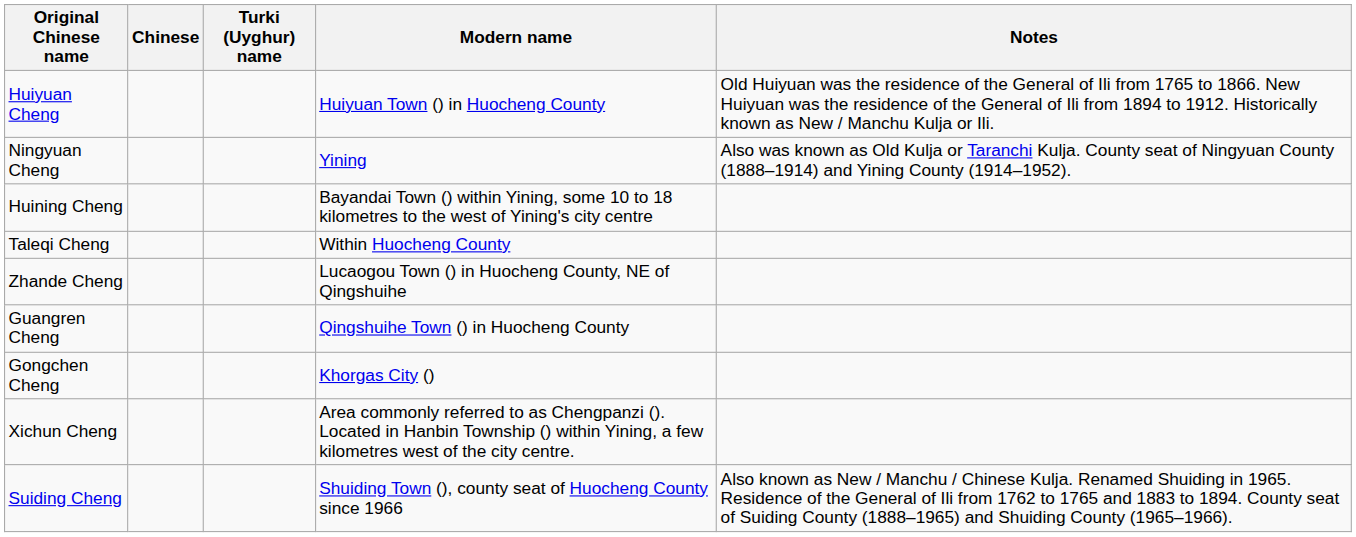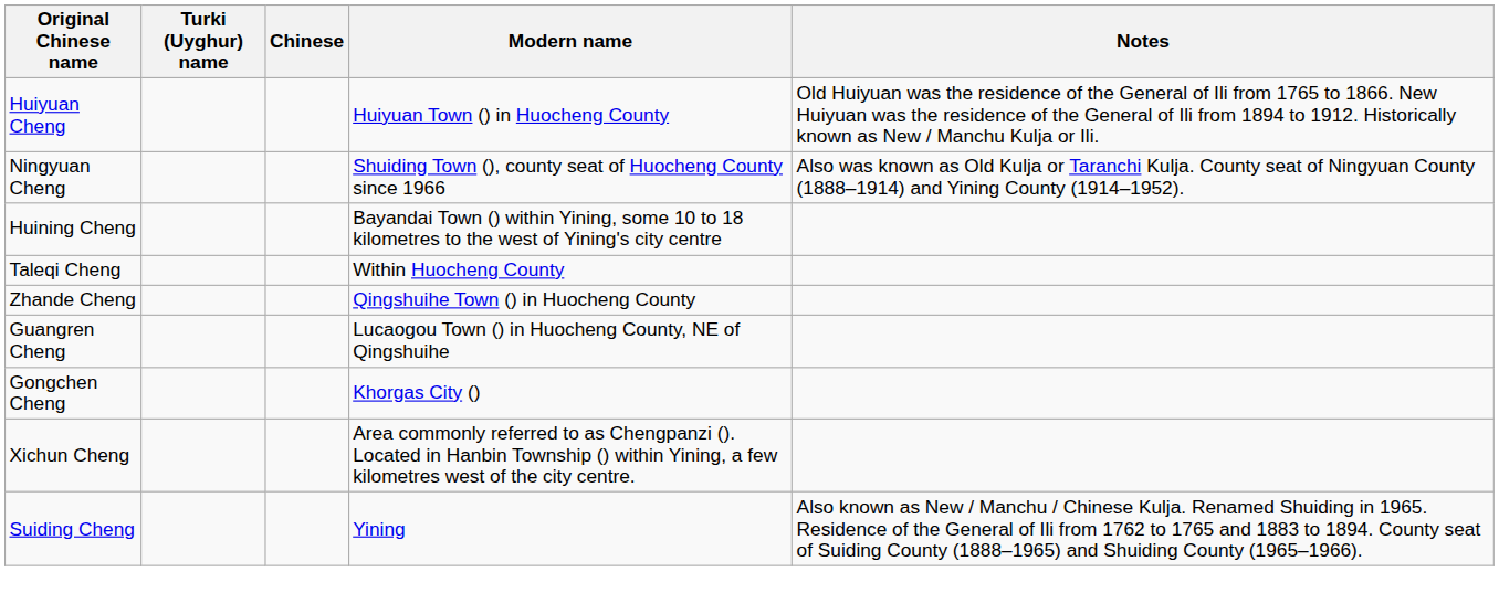columns swapped: Chinese <-> Turki (Uyghur) name
Ningyuan Cheng | Modern name: Yining -> Shuiding Town (), county seat of Huocheng County since 1966
Zhande Cheng | Modern name: Lucaogou Town () in Huocheng County, NE of Qingshuihe -> Qingshuihe Town () in Huocheng County
Guangren Cheng | Modern name: Qingshuihe Town () in Huocheng County -> Lucaogou Town () in Huocheng County, NE of Qingshuihe
Suiding Cheng | Modern name: Shuiding Town (), county seat of Huocheng County since 1966 -> Yining
